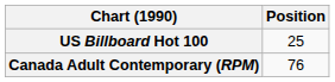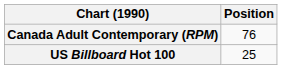rows swapped: Canada Adult Contemporary (RPM) <-> US Billboard Hot 100
